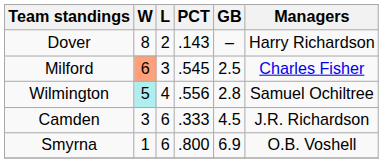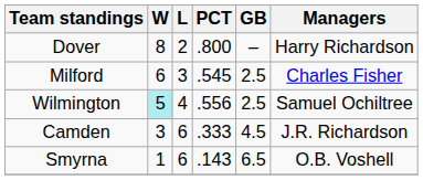Dover | PCT: .143 -> .800
Milford | W: lightsalmon background -> no background
Wilmington | GB: 2.8 -> 2.5
Smyrna | PCT: .800 -> .143
Smyrna | GB: 6.9 -> 6.5
